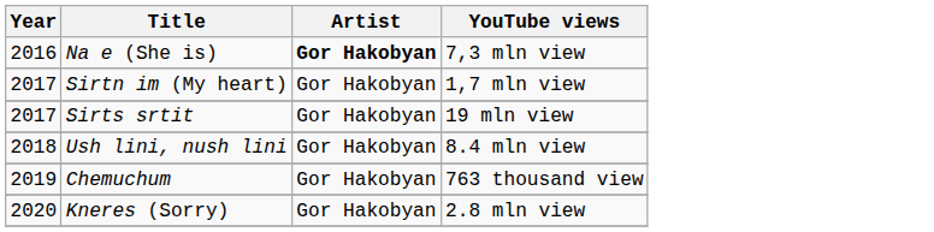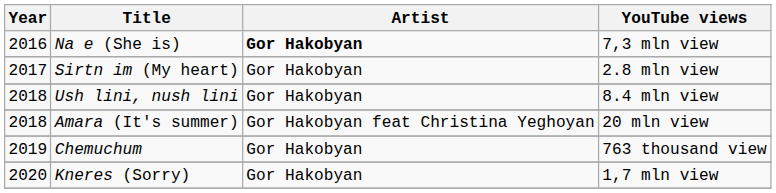Sirtn im (My heart) | YouTube views: 1,7 mln view -> 2.8 mln view
- row: 2017 | Sirts srtit | Gor Hakobyan | 19 mln view
+ row: 2018 | Amara (It's summer) | Gor Hakobyan feat Christina Yeghoyan | 20 mln view
Kneres (Sorry) | YouTube views: 2.8 mln view -> 1,7 mln view
